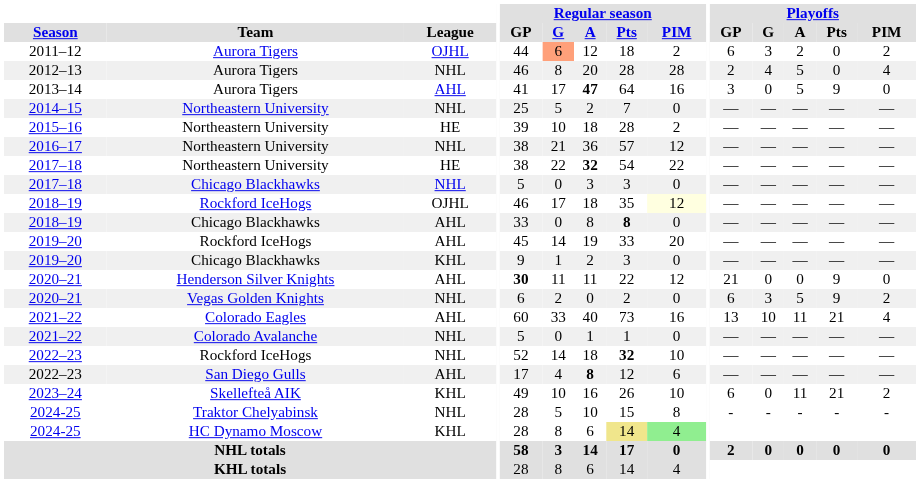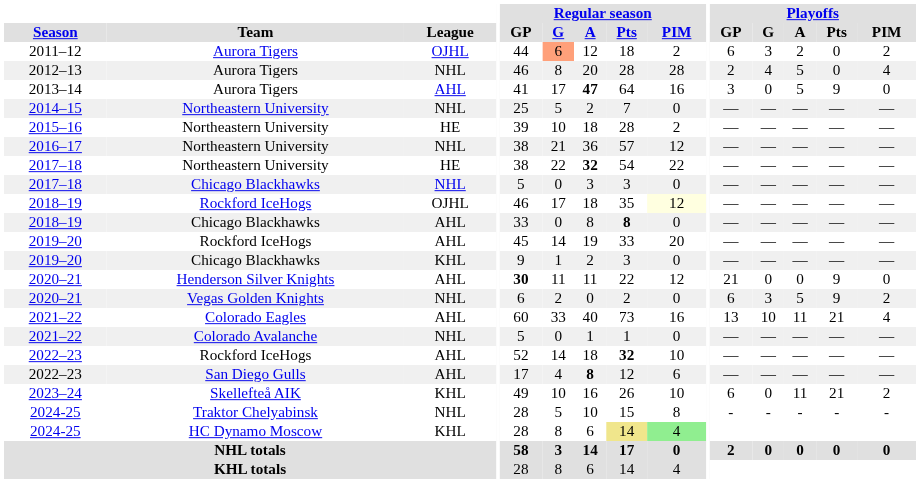2022–23 / Rockford IceHogs | League: NHL -> AHL
